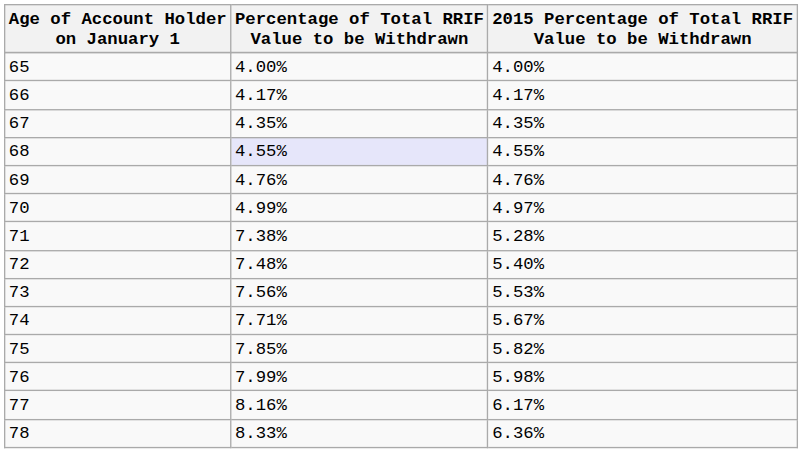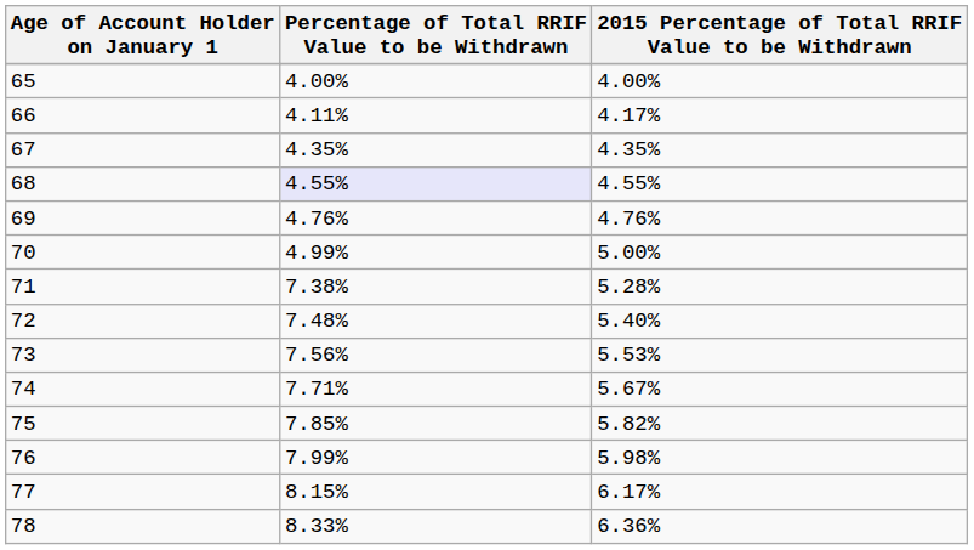66 | Percentage of Total RRIF Value to be Withdrawn: 4.17% -> 4.11%
70 | 2015 Percentage of Total RRIF Value to be Withdrawn: 4.97% -> 5.00%
77 | Percentage of Total RRIF Value to be Withdrawn: 8.16% -> 8.15%
